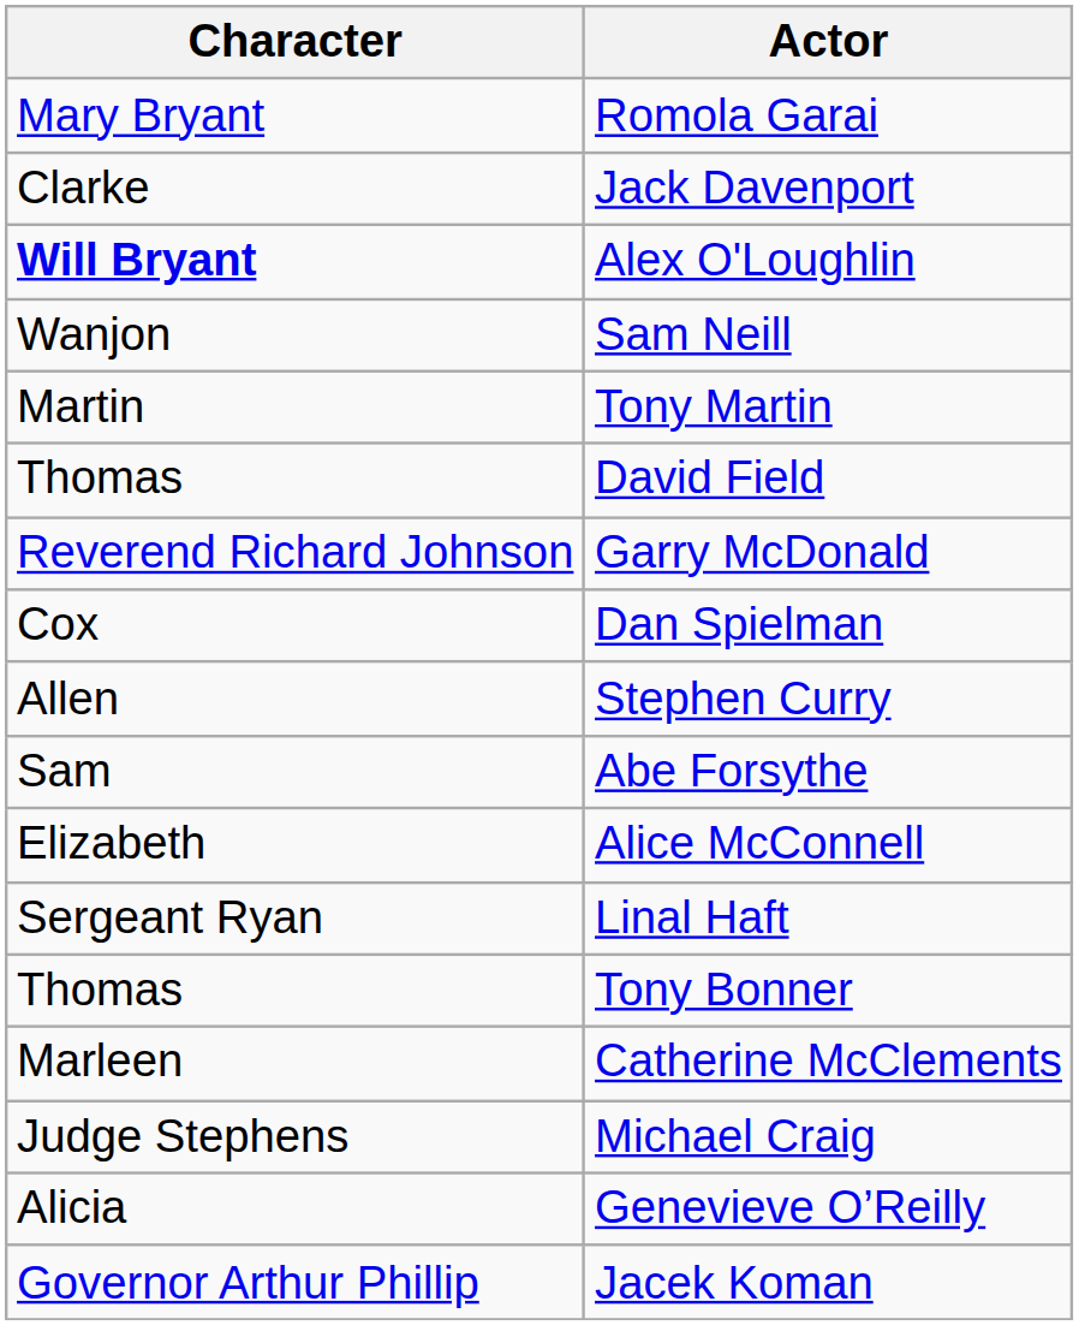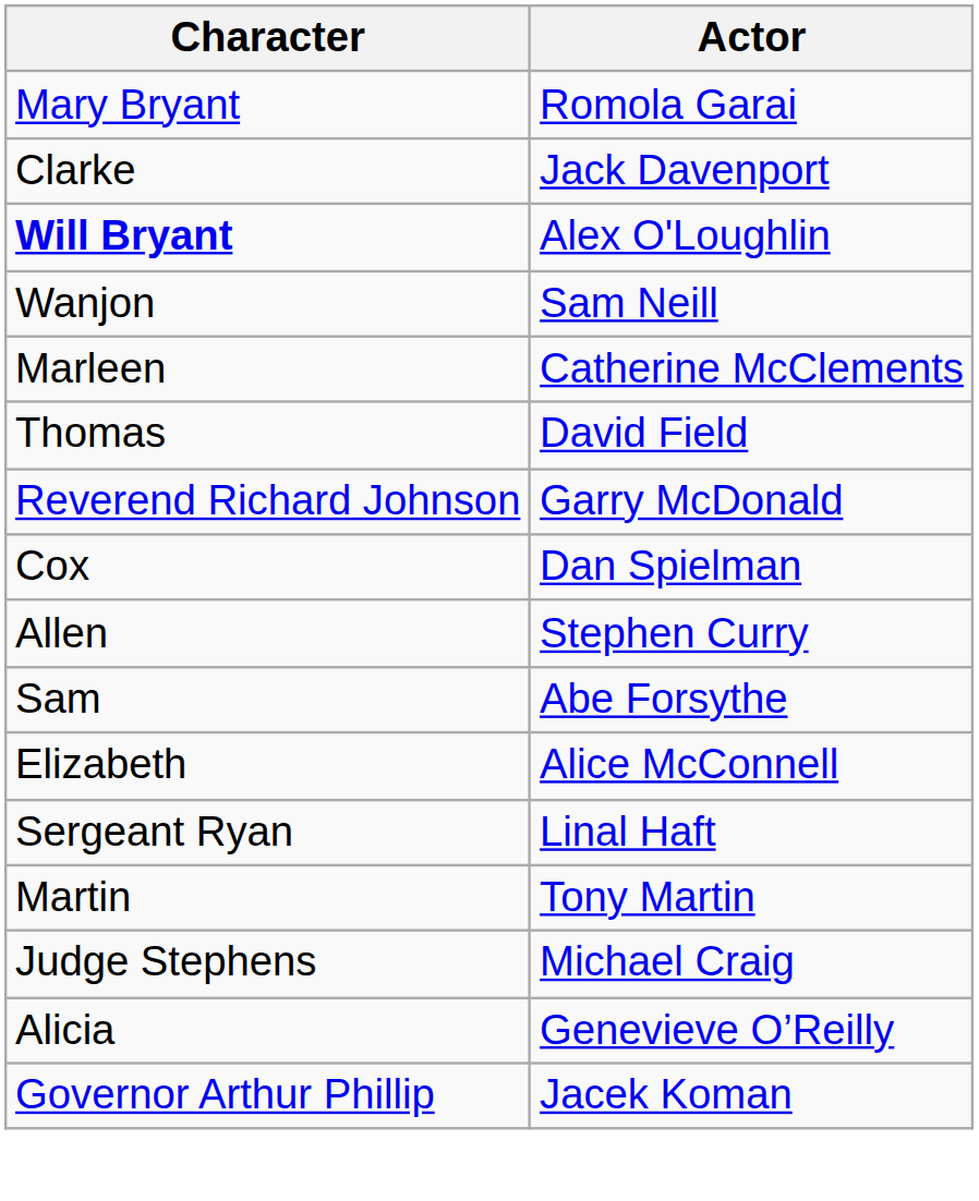rows swapped: Tony Martin <-> Catherine McClements
- row: Thomas | Tony Bonner
